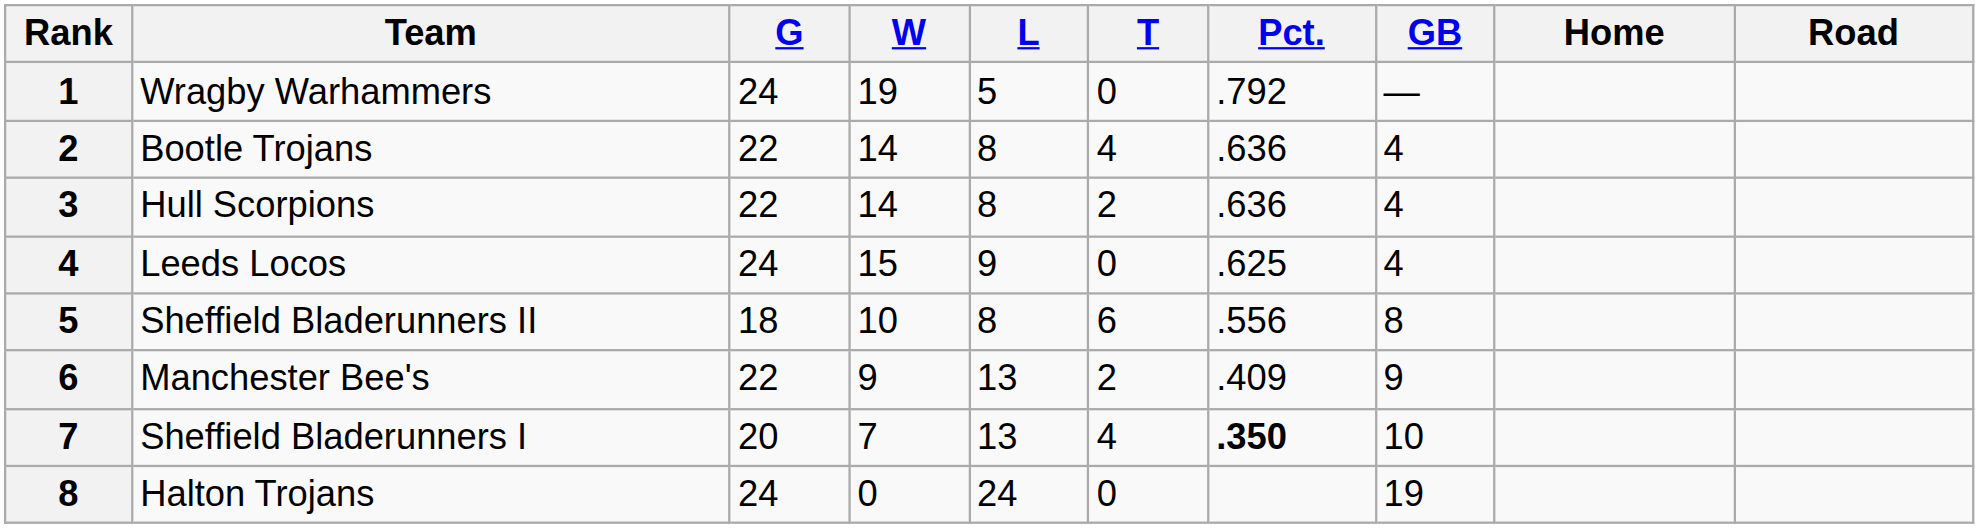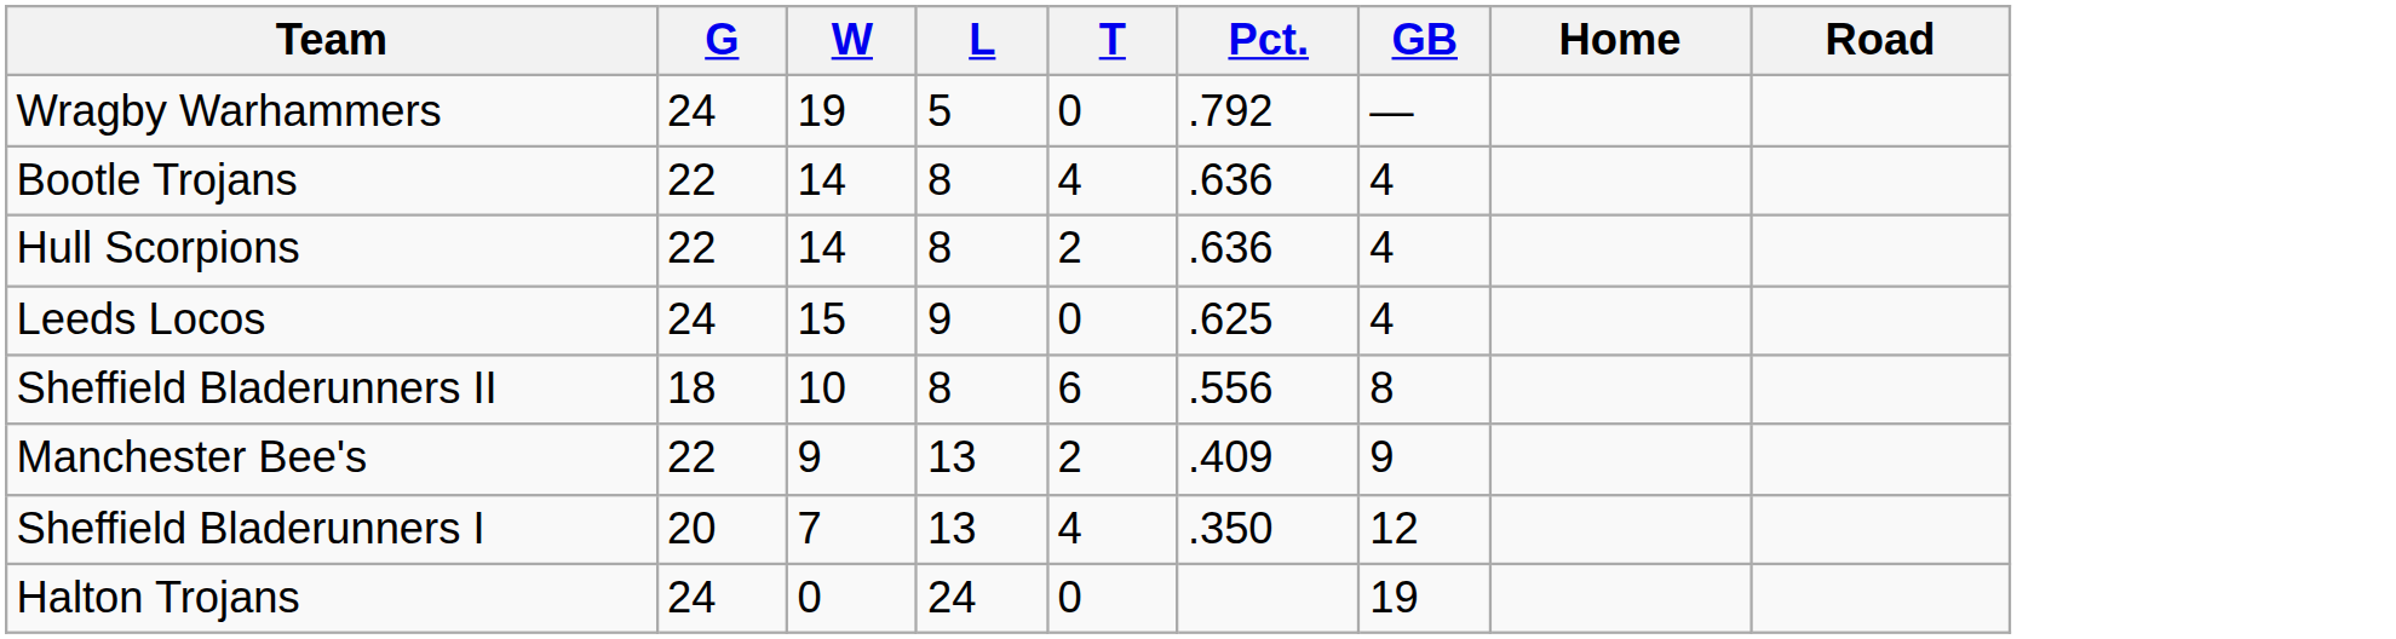- column: Rank | 1 | 2 | 3 | 4 | 5 | 6 | 7 | 8
Sheffield Bladerunners I | Pct.: bold -> normal
Sheffield Bladerunners I | GB: 10 -> 12
